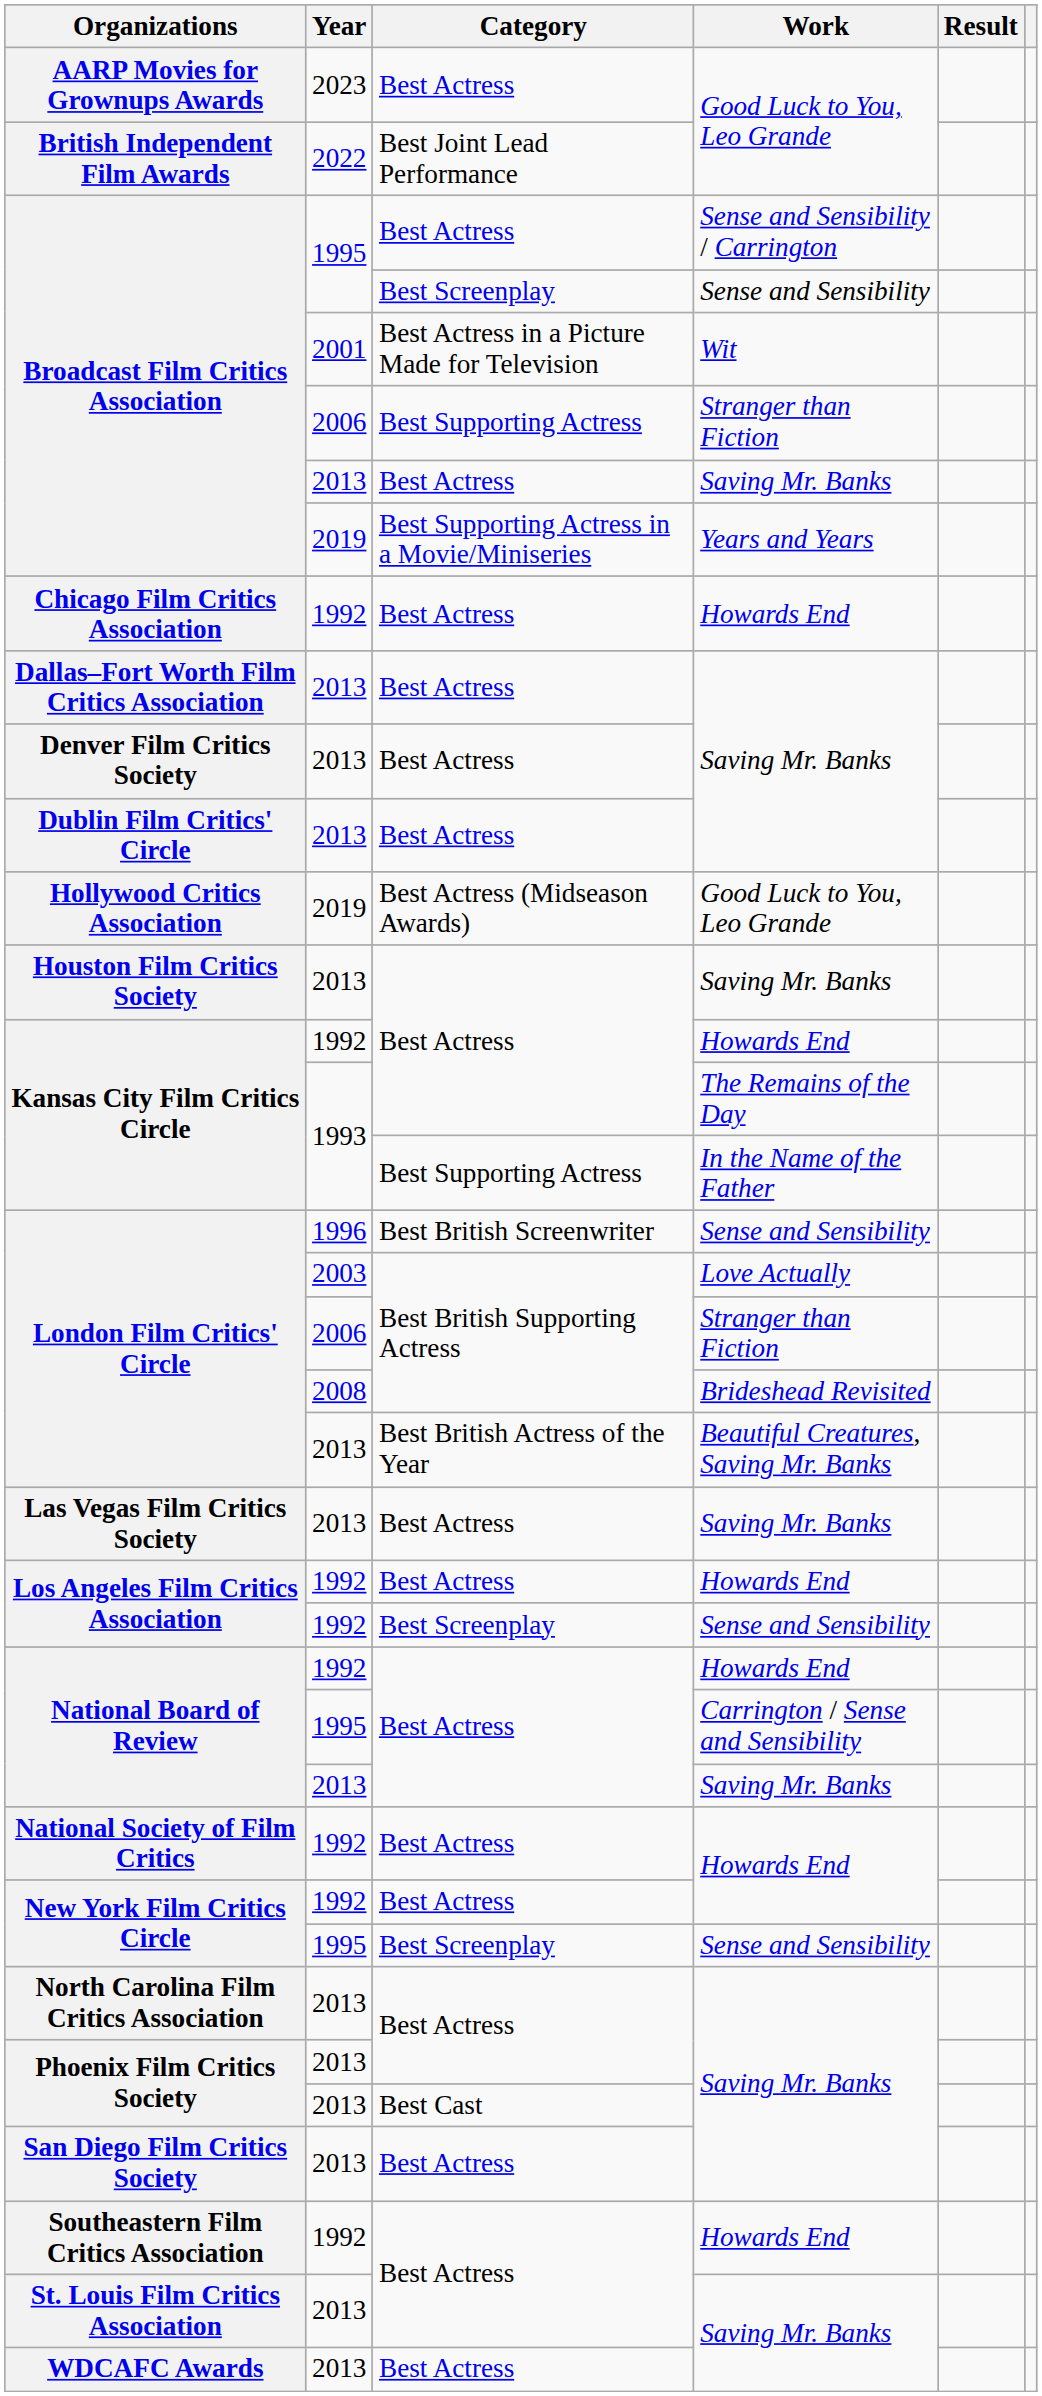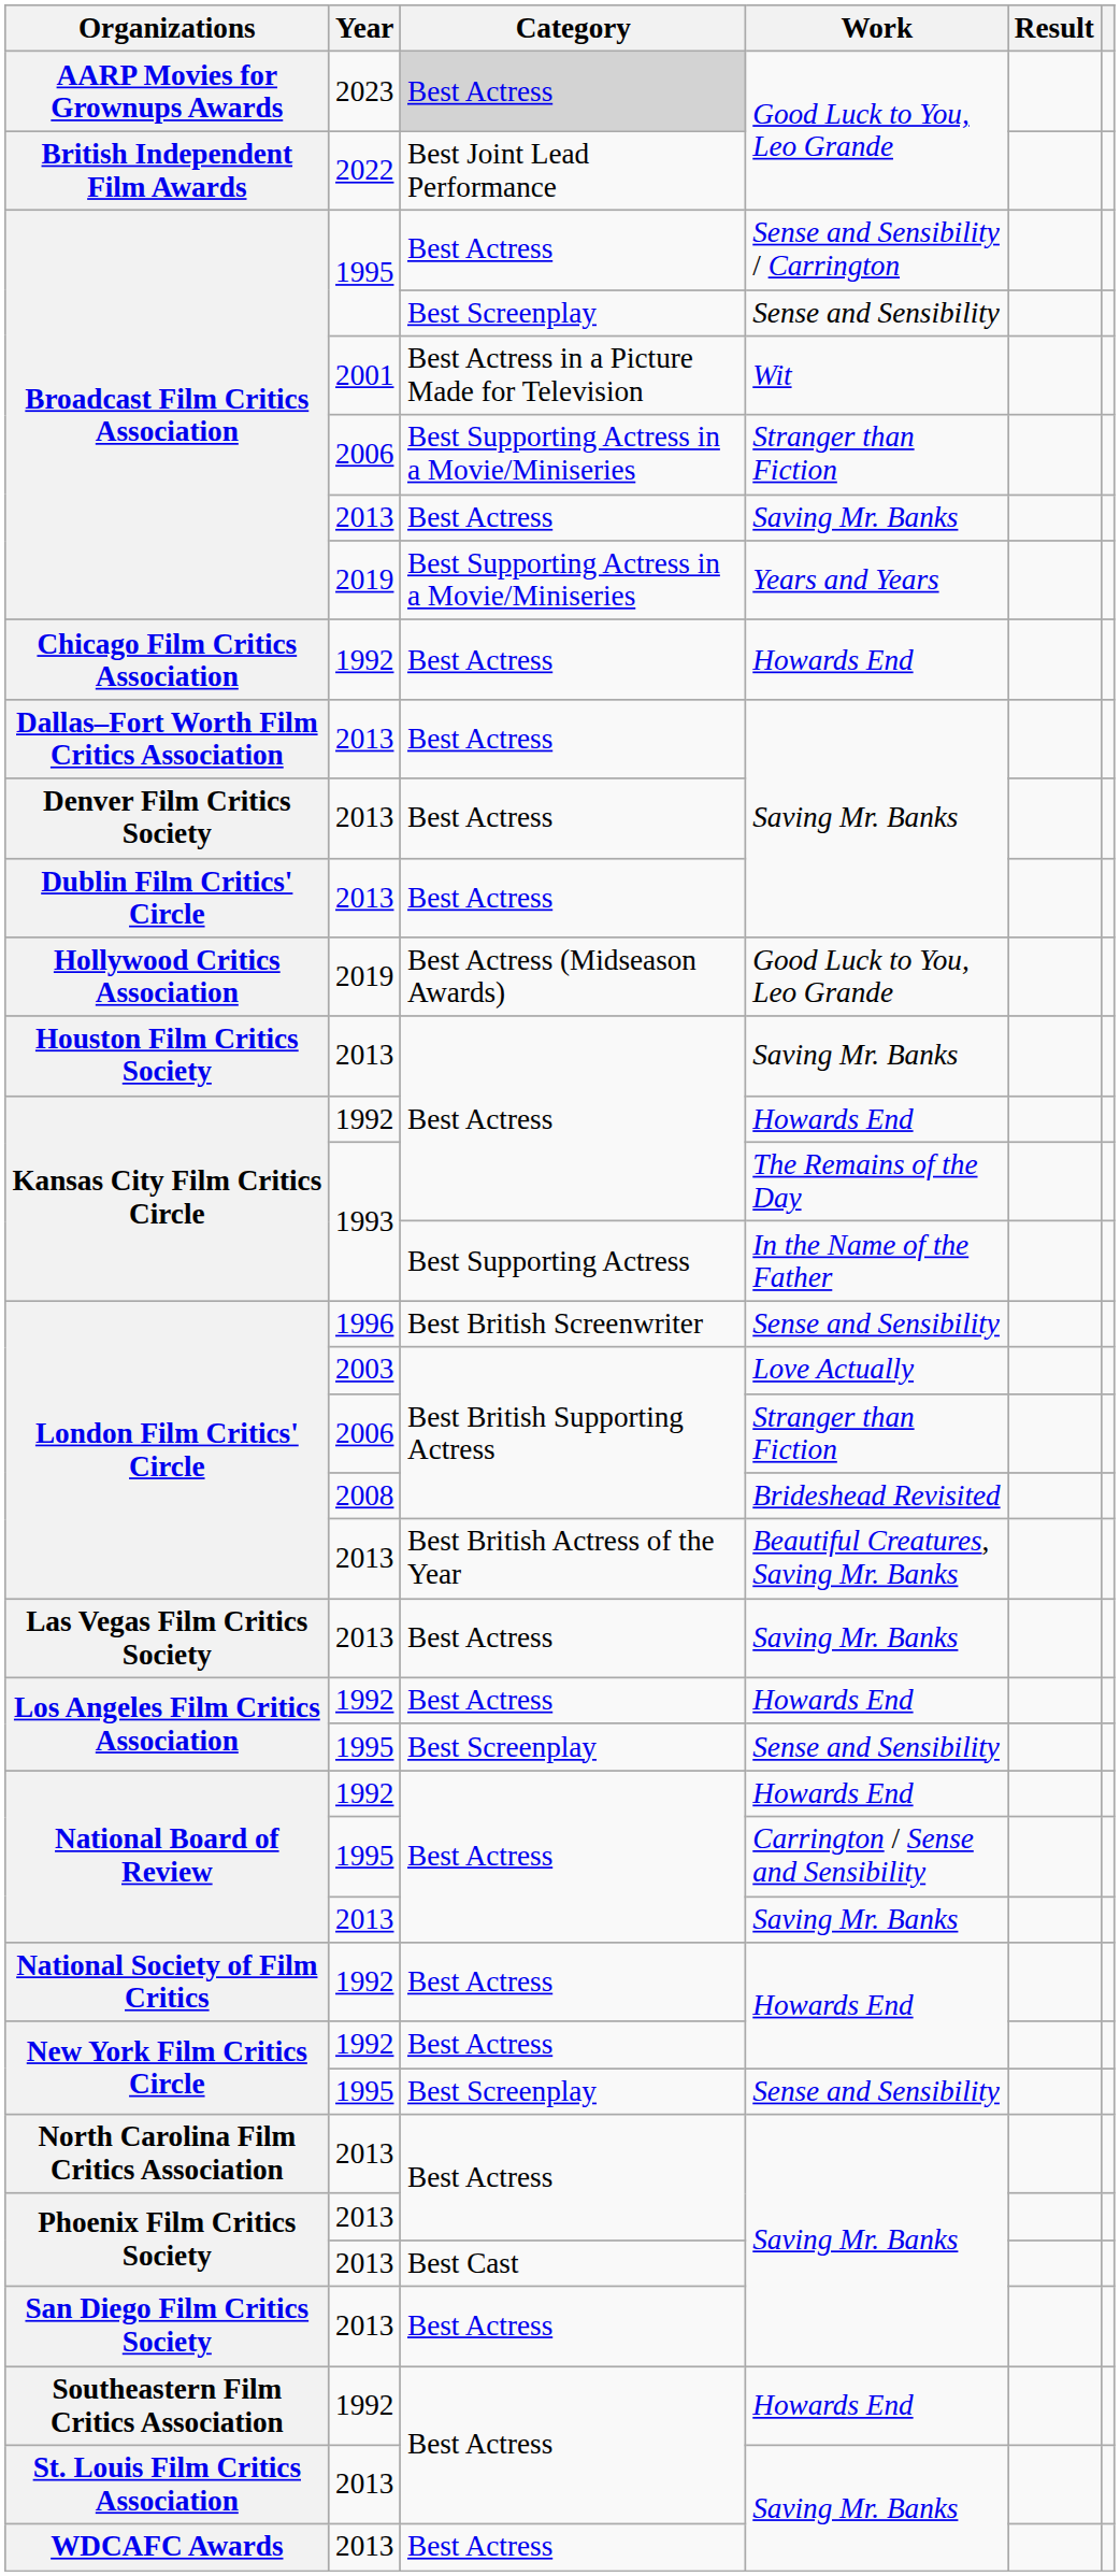AARP Movies for Grownups Awards | Category: no background -> lightgrey background
Broadcast Film Critics Association / Stranger than Fiction | Category: Best Supporting Actress -> Best Supporting Actress in a Movie/Miniseries
Los Angeles Film Critics Association / Sense and Sensibility | Year: 1992 -> 1995
